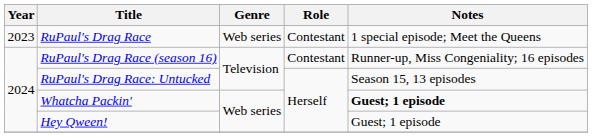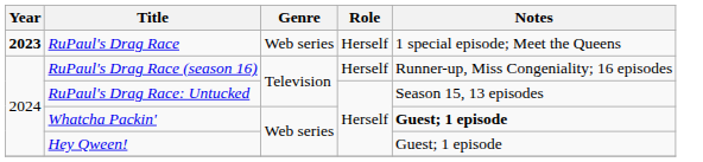RuPaul's Drag Race | Year: normal -> bold
RuPaul's Drag Race | Role: Contestant -> Herself
RuPaul's Drag Race (season 16) | Role: Contestant -> Herself
